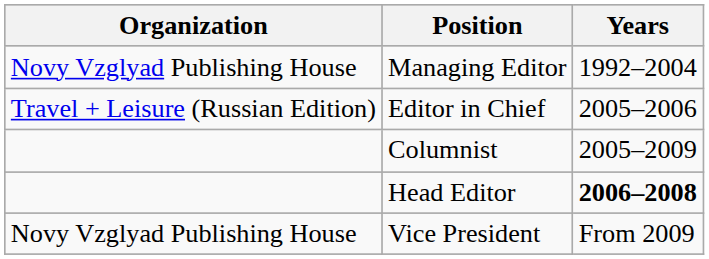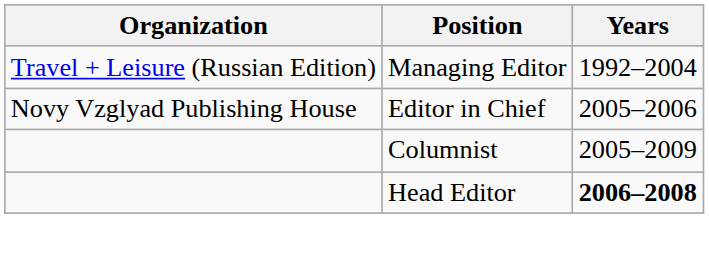Managing Editor | Organization: Novy Vzglyad Publishing House -> Travel + Leisure (Russian Edition)
Editor in Chief | Organization: Travel + Leisure (Russian Edition) -> Novy Vzglyad Publishing House
- row: Novy Vzglyad Publishing House | Vice President | From 2009
